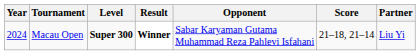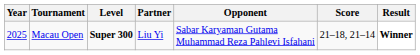columns swapped: Partner <-> Result
Macau Open | Year: 2024 -> 2025
